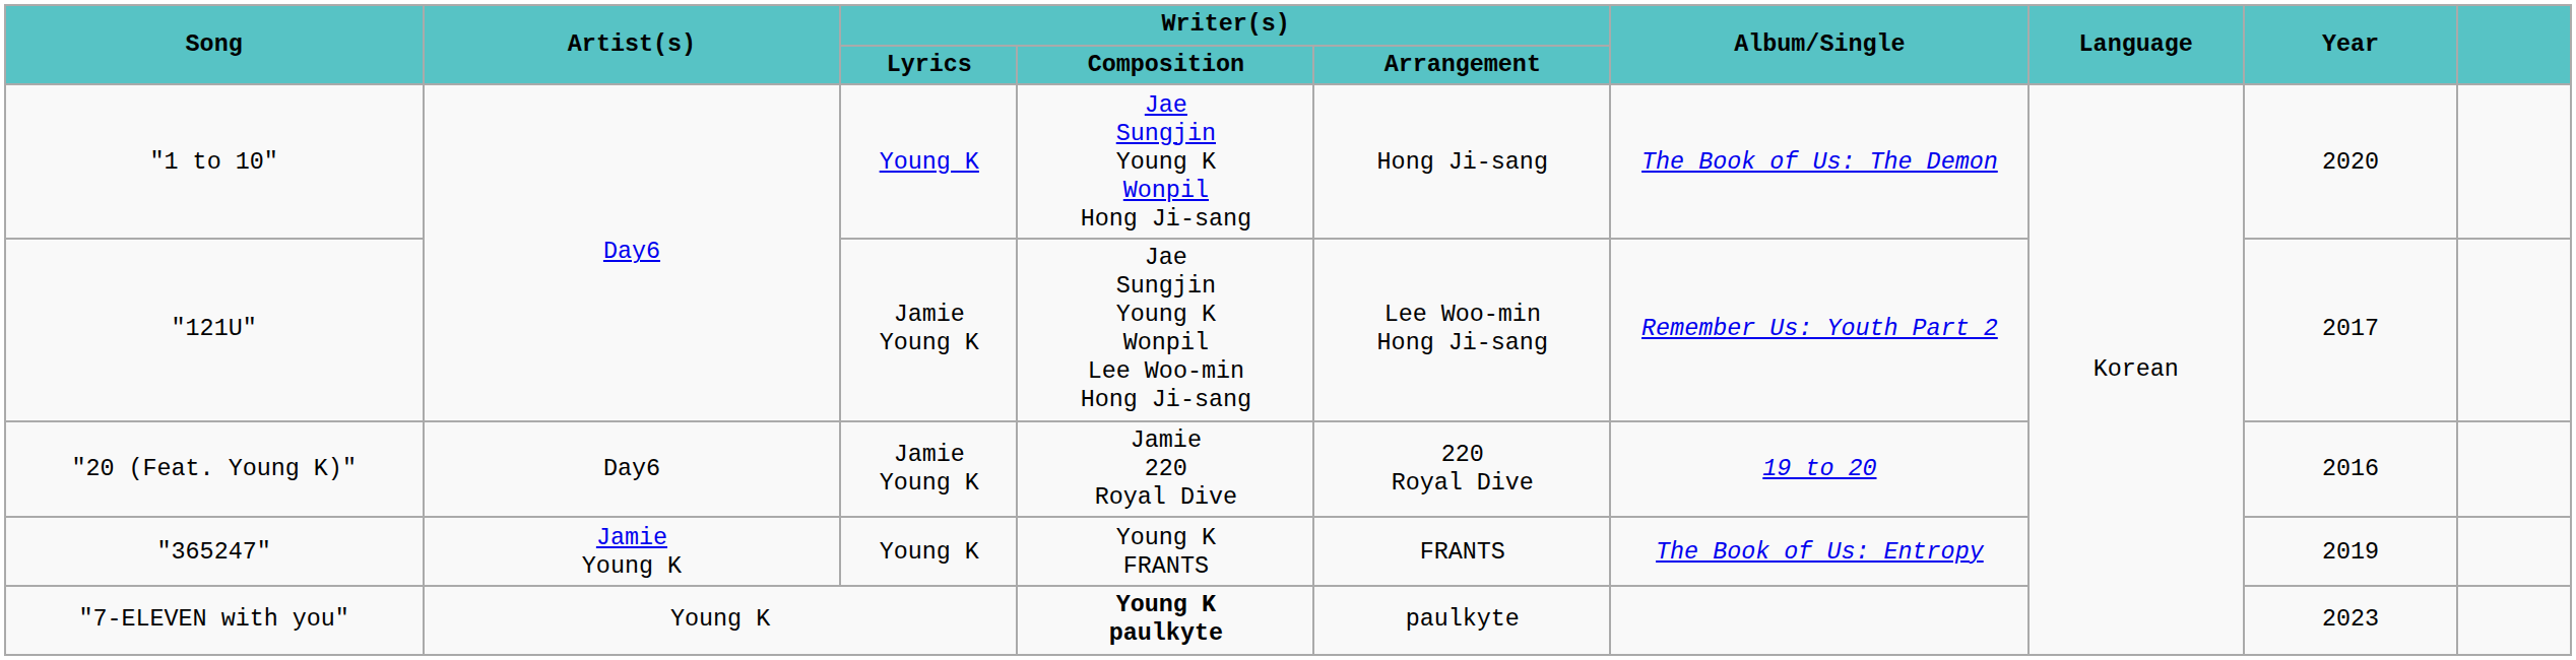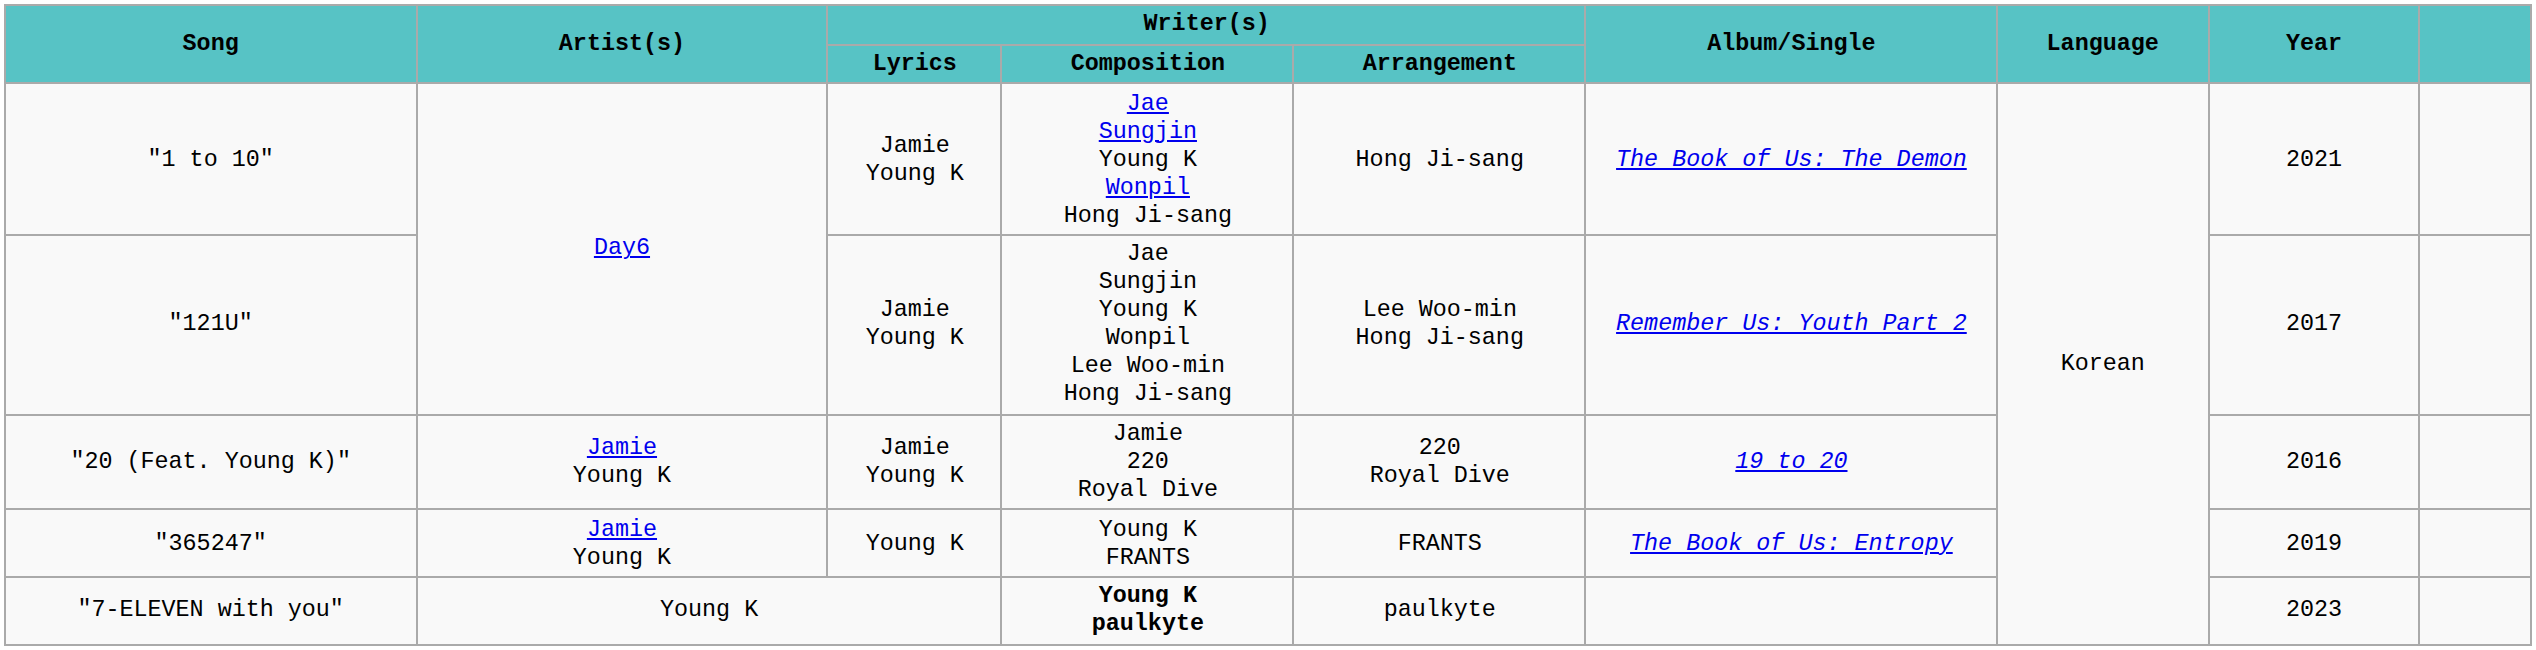"1 to 10" | Writer(s) / Lyrics: Young K -> Jamie Young K
"1 to 10" | Year: 2020 -> 2021
"20 (Feat. Young K)" | Artist(s): Day6 -> Jamie Young K
